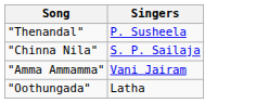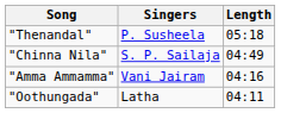+ column: Length | 05:18 | 04:49 | 04:16 | 04:11
